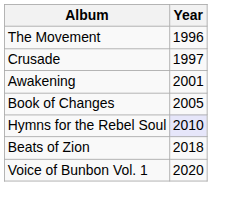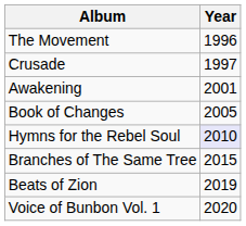+ row: Branches of The Same Tree | 2015
Beats of Zion | Year: 2018 -> 2019
